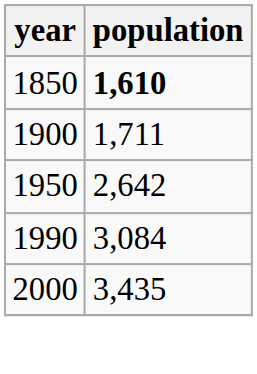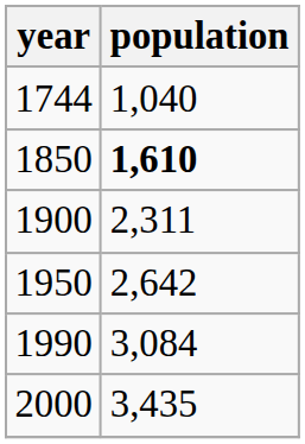+ row: 1744 | 1,040
1900 | population: 1,711 -> 2,311
